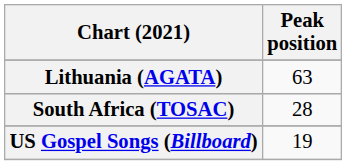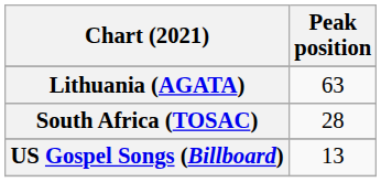US Gospel Songs (Billboard) | Peak position: 19 -> 13
